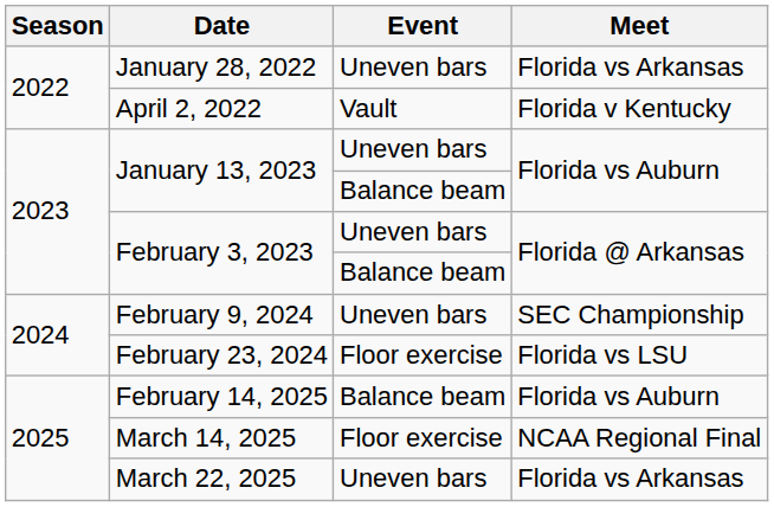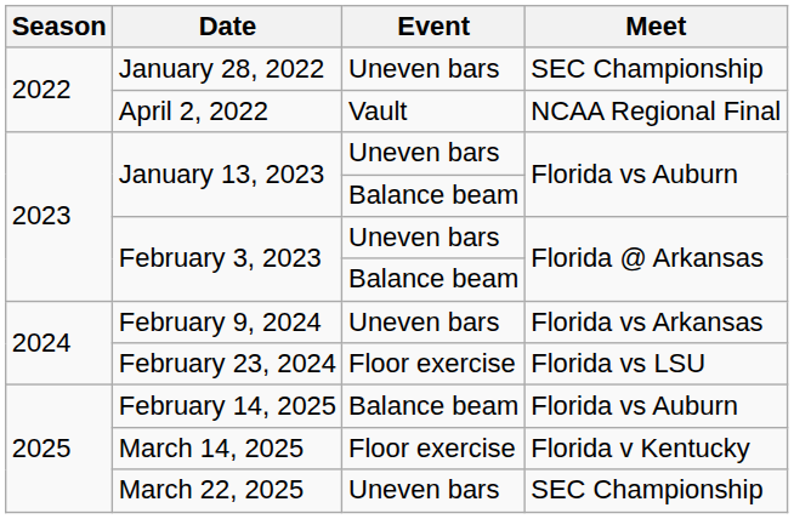January 28, 2022 | Meet: Florida vs Arkansas -> SEC Championship
April 2, 2022 | Meet: Florida v Kentucky -> NCAA Regional Final
February 9, 2024 | Meet: SEC Championship -> Florida vs Arkansas
March 14, 2025 | Meet: NCAA Regional Final -> Florida v Kentucky
March 22, 2025 | Meet: Florida vs Arkansas -> SEC Championship
